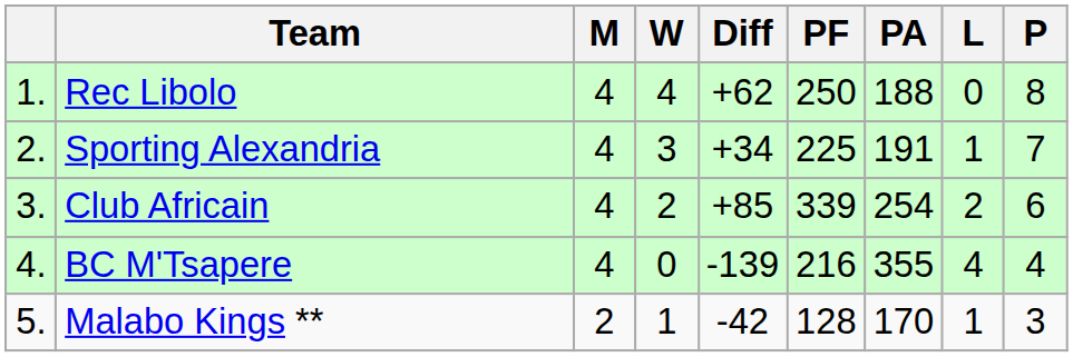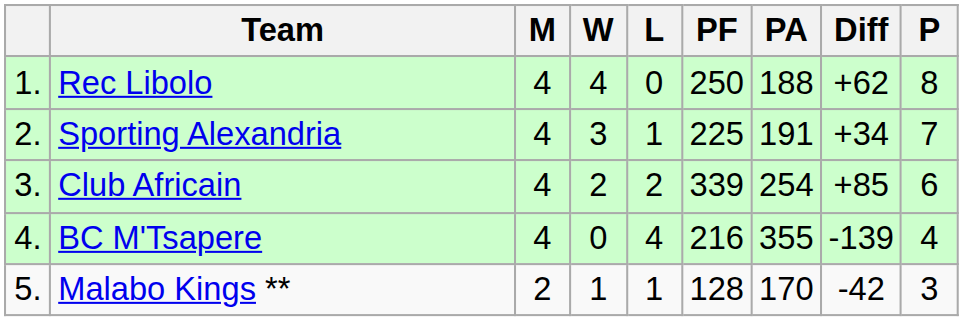columns swapped: L <-> Diff
